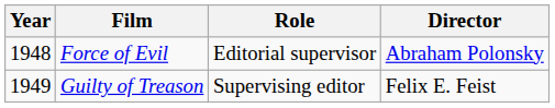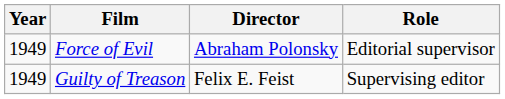columns swapped: Director <-> Role
Force of Evil | Year: 1948 -> 1949
